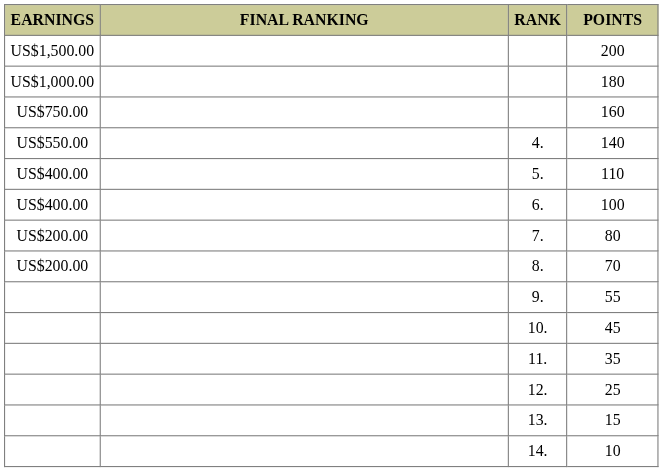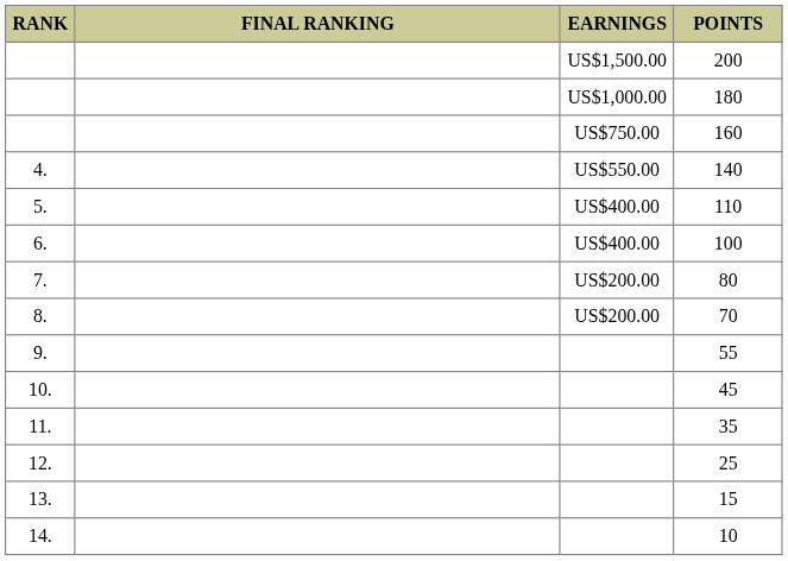columns swapped: RANK <-> EARNINGS
